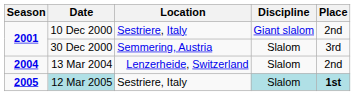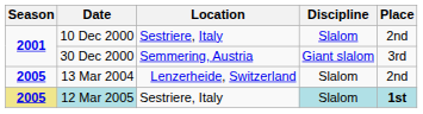10 Dec 2000 | Discipline: Giant slalom -> Slalom
30 Dec 2000 | Discipline: Slalom -> Giant slalom
13 Mar 2004 | Season: 2004 -> 2005
12 Mar 2005 | Season: no background -> khaki background
